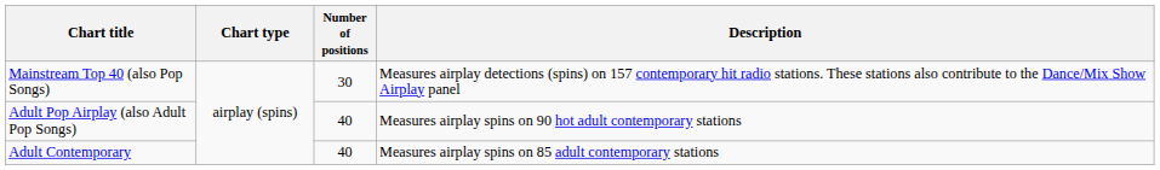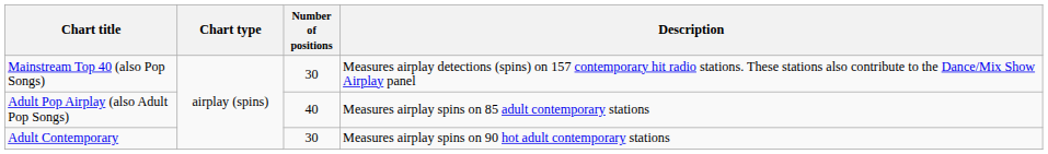Adult Pop Airplay (also Adult Pop Songs) | Description: Measures airplay spins on 90 hot adult contemporary stations -> Measures airplay spins on 85 adult contemporary stations
Adult Contemporary | Number of positions: 40 -> 30
Adult Contemporary | Description: Measures airplay spins on 85 adult contemporary stations -> Measures airplay spins on 90 hot adult contemporary stations
